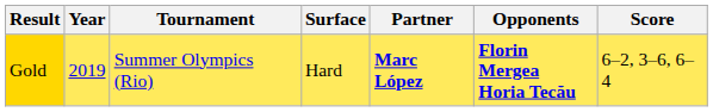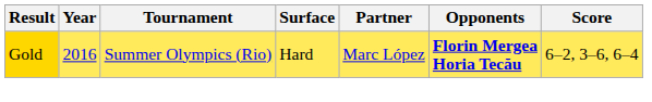Gold | Year: 2019 -> 2016
Gold | Partner: bold -> normal
